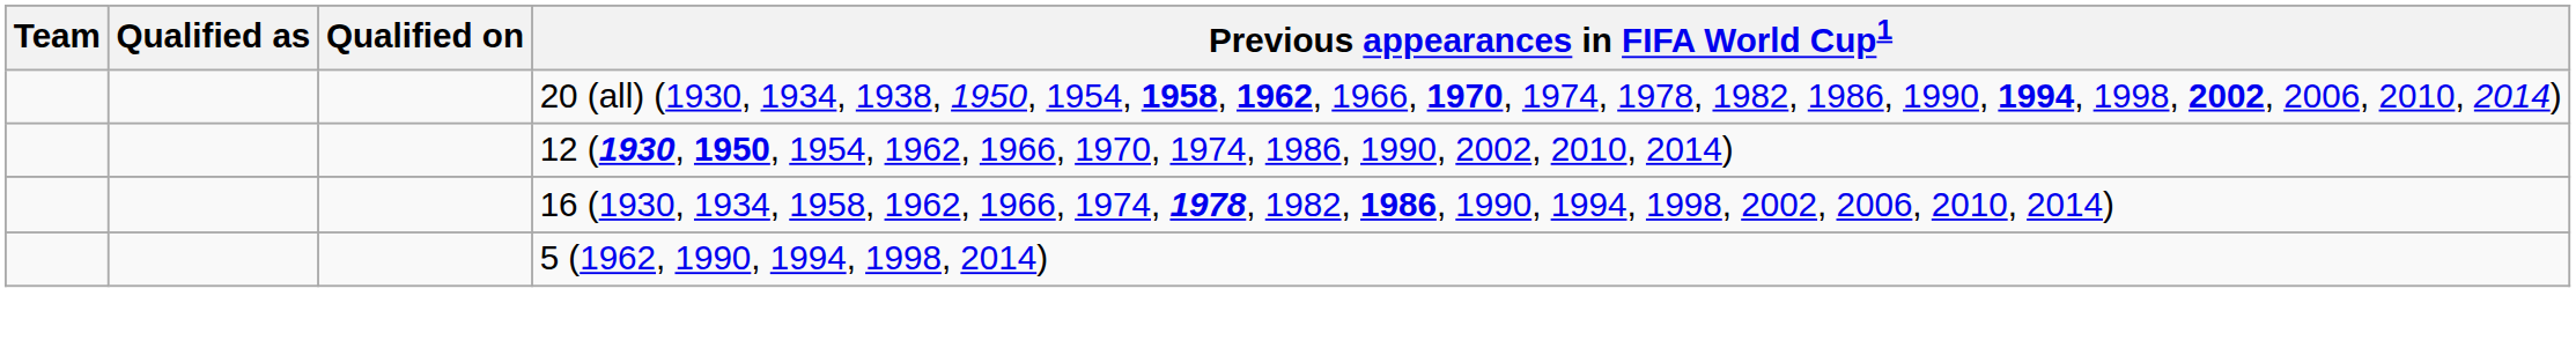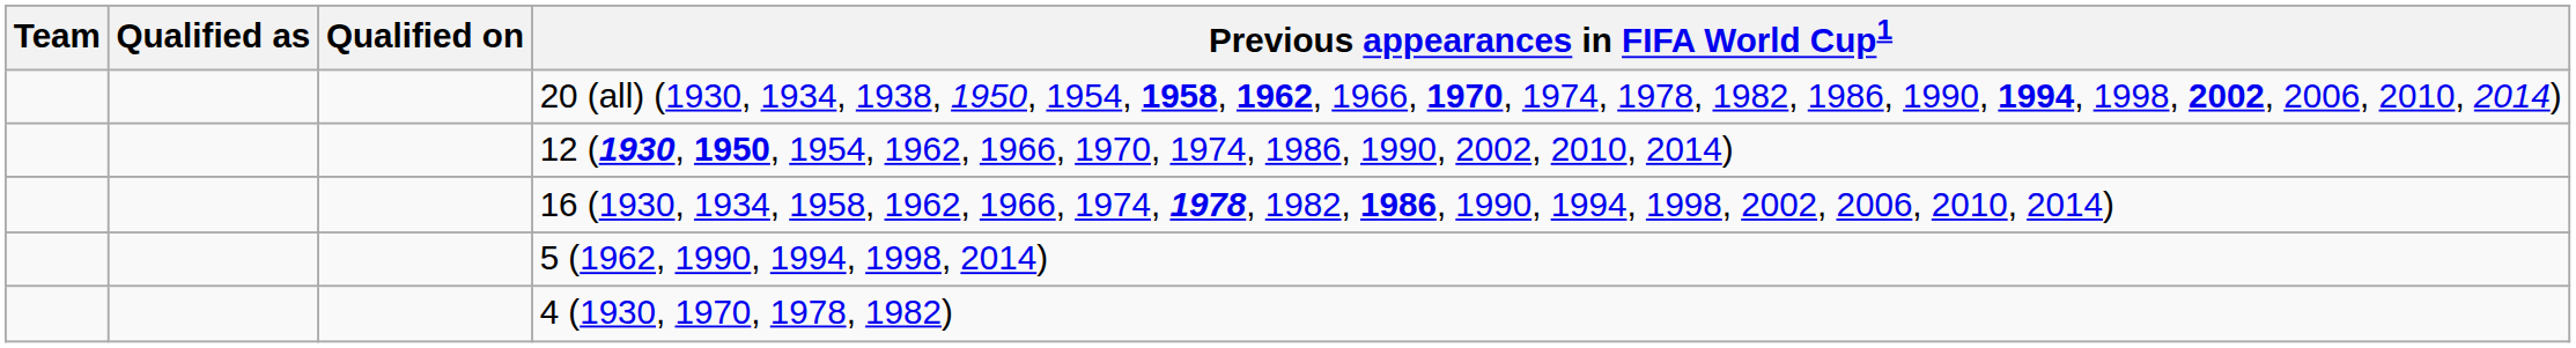+ row: 4 (1930, 1970, 1978, 1982)
